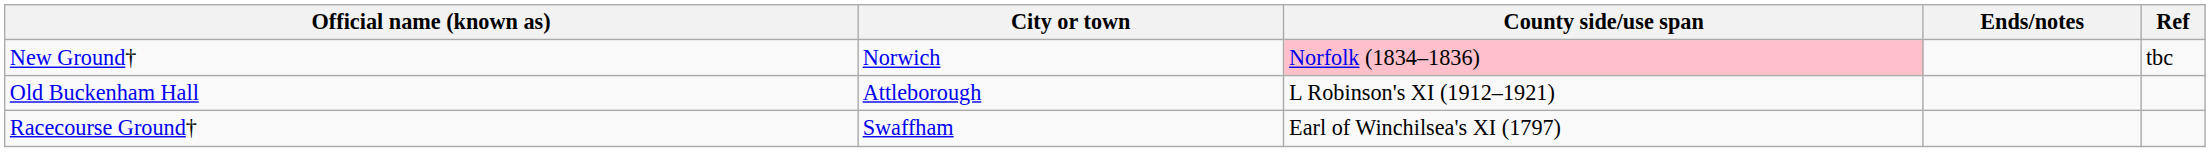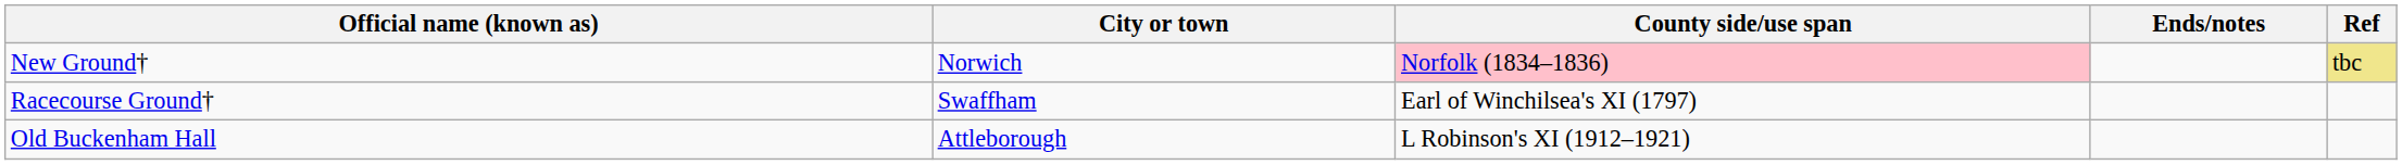New Ground† | Ref: no background -> khaki background
rows swapped: Old Buckenham Hall <-> Racecourse Ground†
